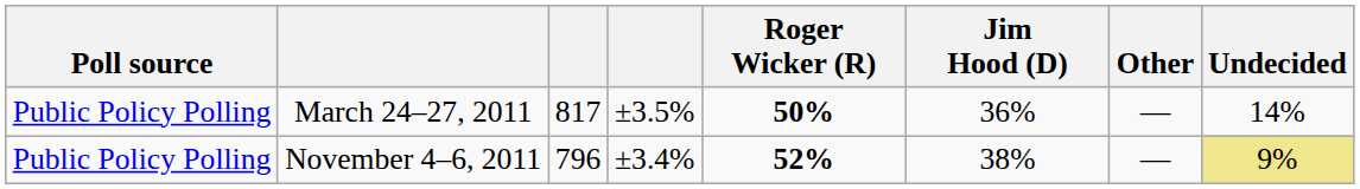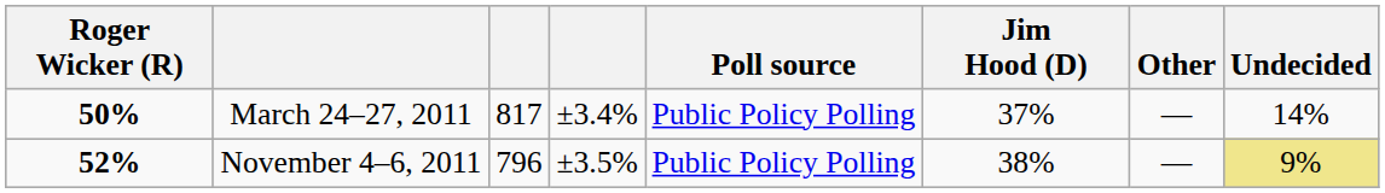columns swapped: Poll source <-> Roger Wicker (R)
March 24–27, 2011 | column 4: ±3.5% -> ±3.4%
March 24–27, 2011 | Jim Hood (D): 36% -> 37%
November 4–6, 2011 | column 4: ±3.4% -> ±3.5%
